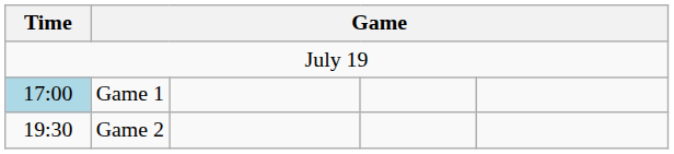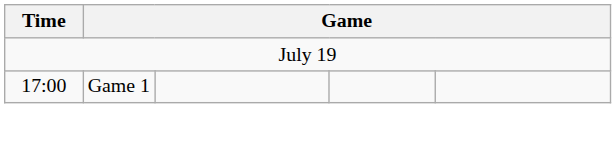Game 1 | Time: lightblue background -> no background
- row: 19:30 | Game 2
